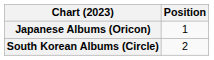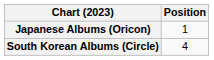South Korean Albums (Circle) | Position: 2 -> 4
